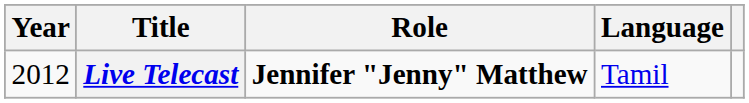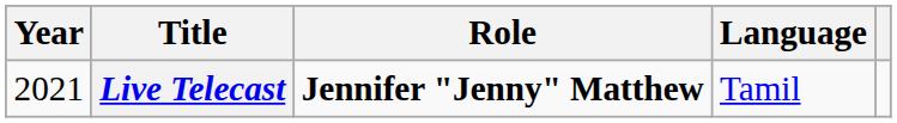Live Telecast | Year: 2012 -> 2021
